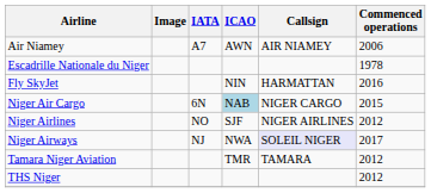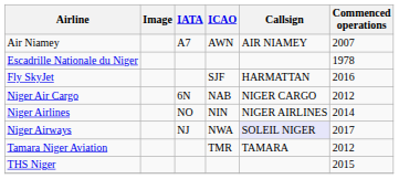Air Niamey | Commenced operations: 2006 -> 2007
Fly SkyJet | ICAO: NIN -> SJF
Niger Air Cargo | ICAO: lightblue background -> no background
Niger Air Cargo | Commenced operations: 2015 -> 2012
Niger Airlines | ICAO: SJF -> NIN
Niger Airlines | Commenced operations: 2012 -> 2014
THS Niger | Commenced operations: 2012 -> 2015
